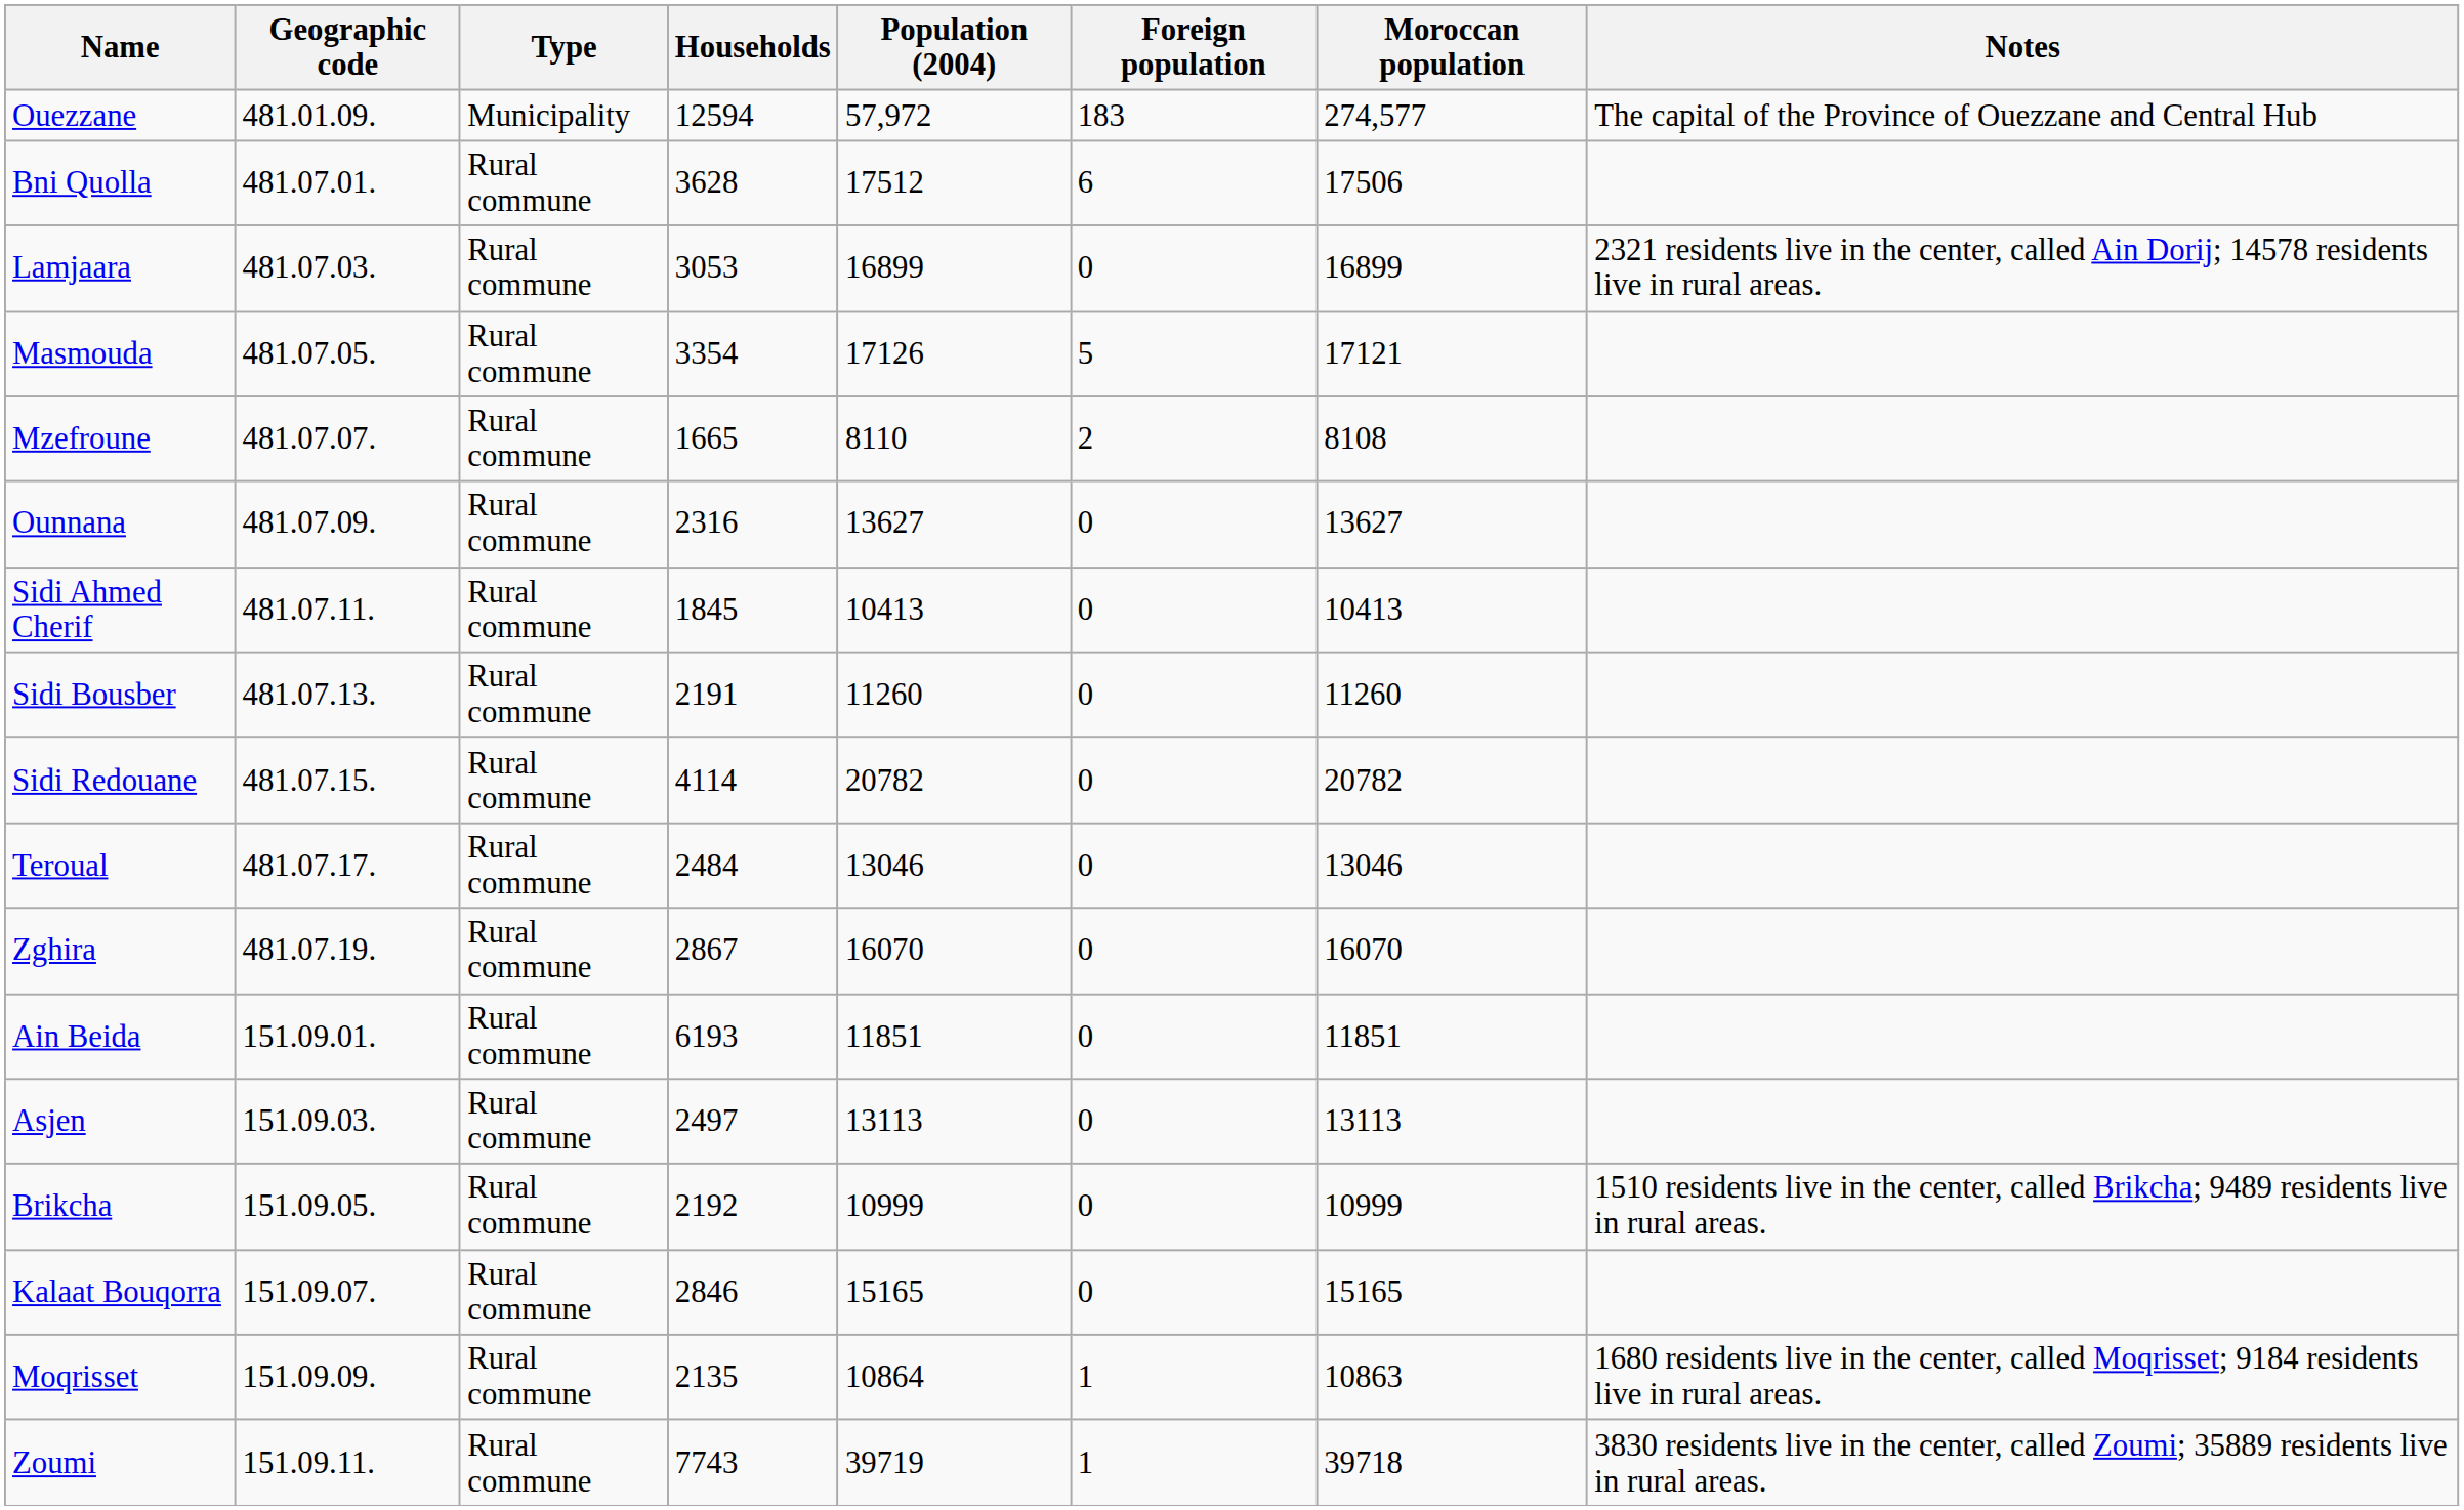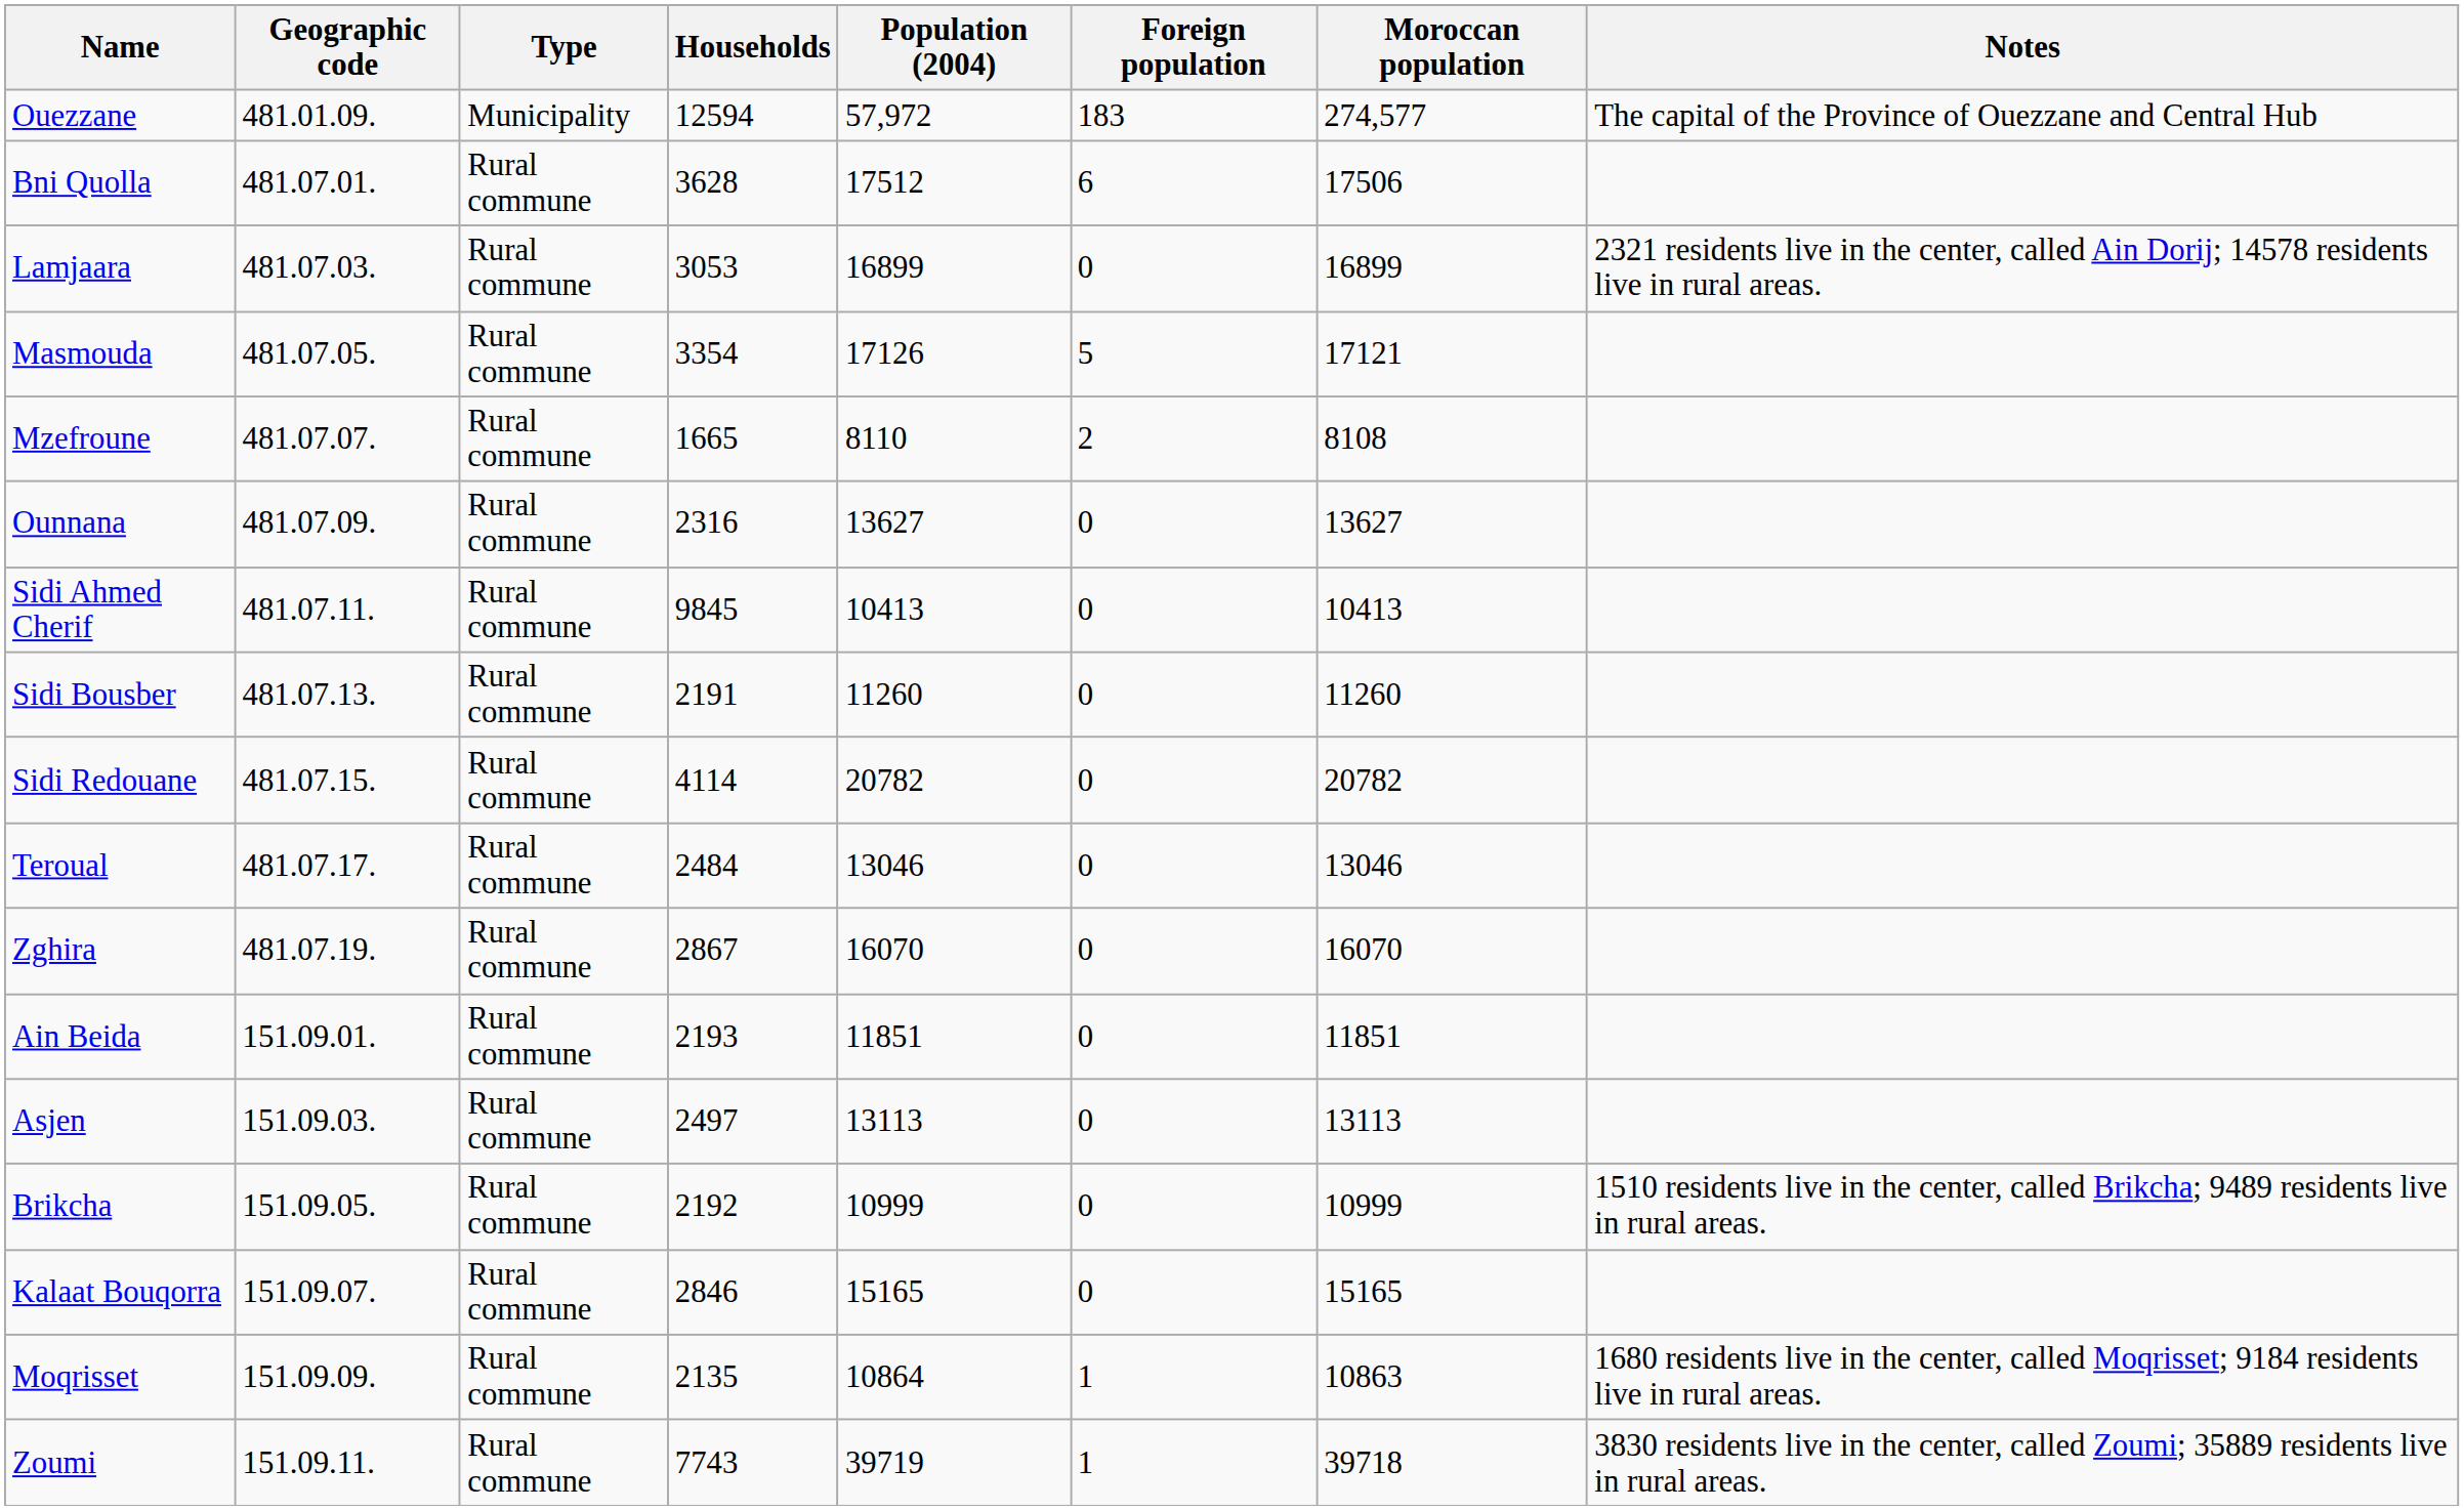Sidi Ahmed Cherif | Households: 1845 -> 9845
Ain Beida | Households: 6193 -> 2193
